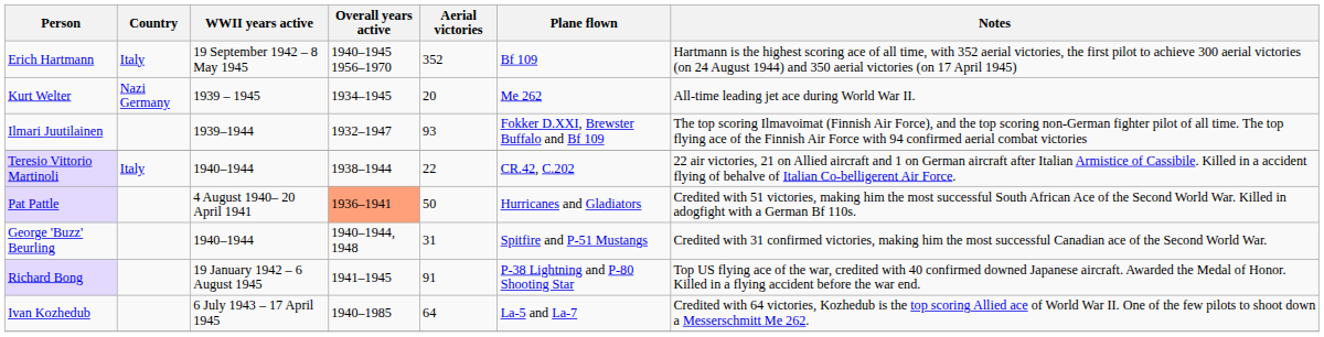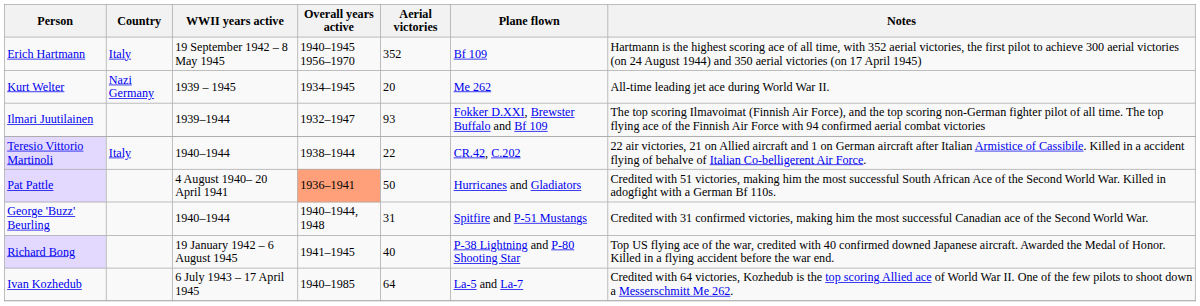Richard Bong | Aerial victories: 91 -> 40
